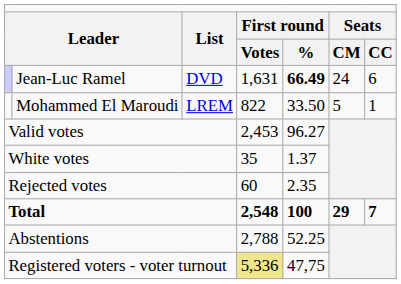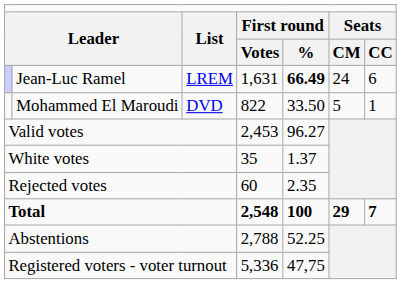Jean-Luc Ramel | column 3: DVD -> LREM
Mohammed El Maroudi | column 3: LREM -> DVD
Registered voters - voter turnout | column 4: khaki background -> no background
